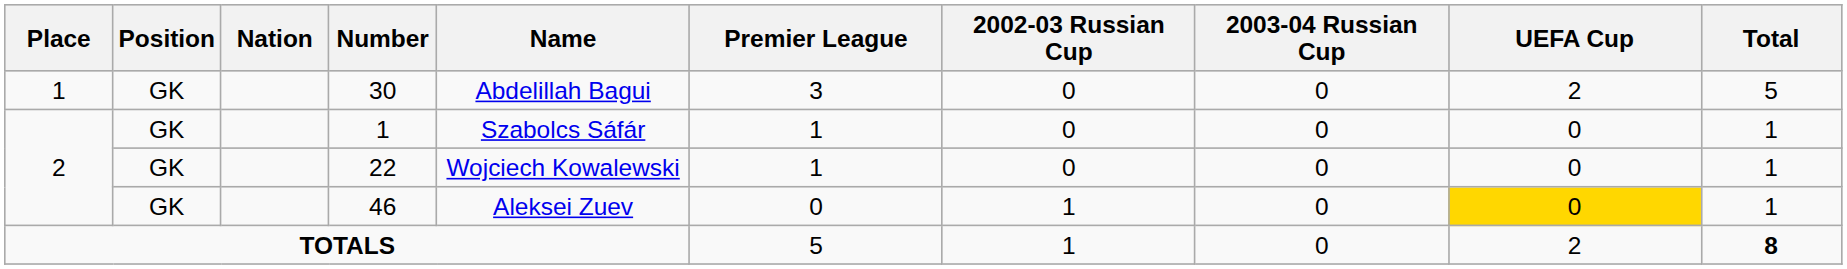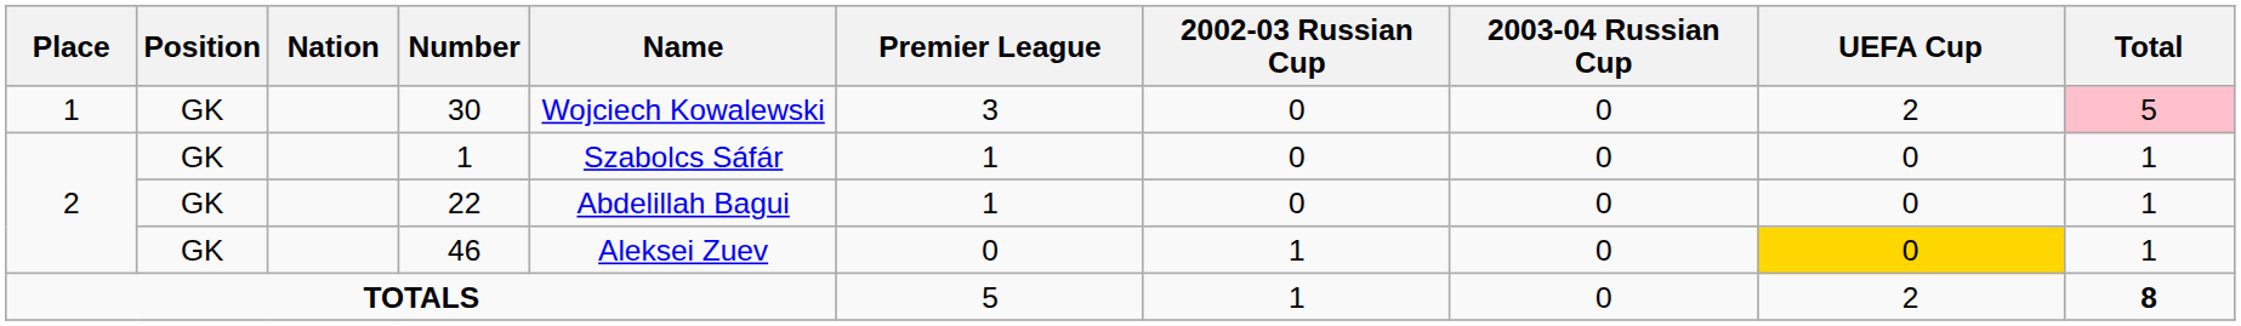30 | Name: Abdelillah Bagui -> Wojciech Kowalewski
30 | Total: no background -> pink background
22 | Name: Wojciech Kowalewski -> Abdelillah Bagui
